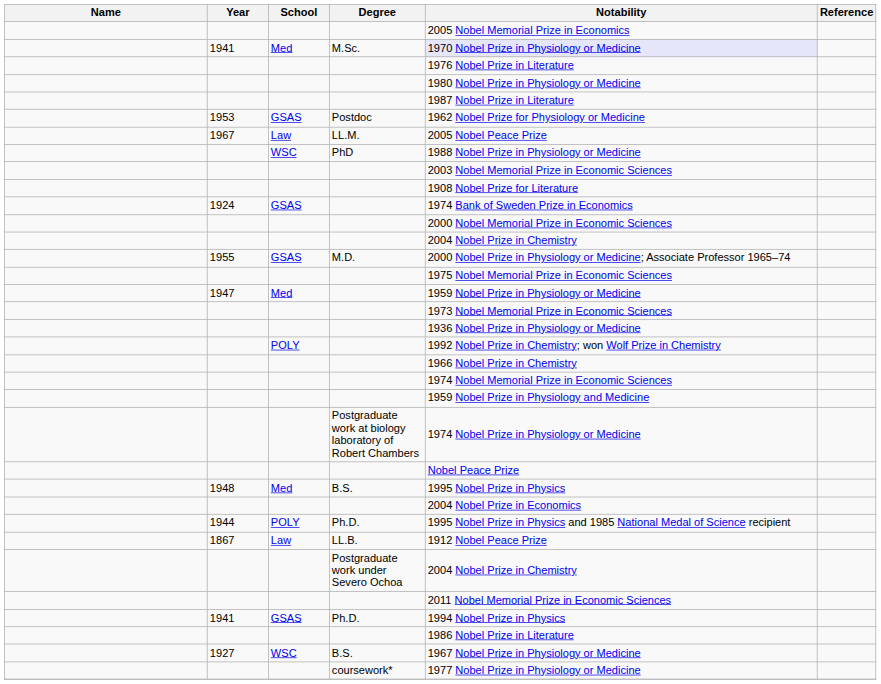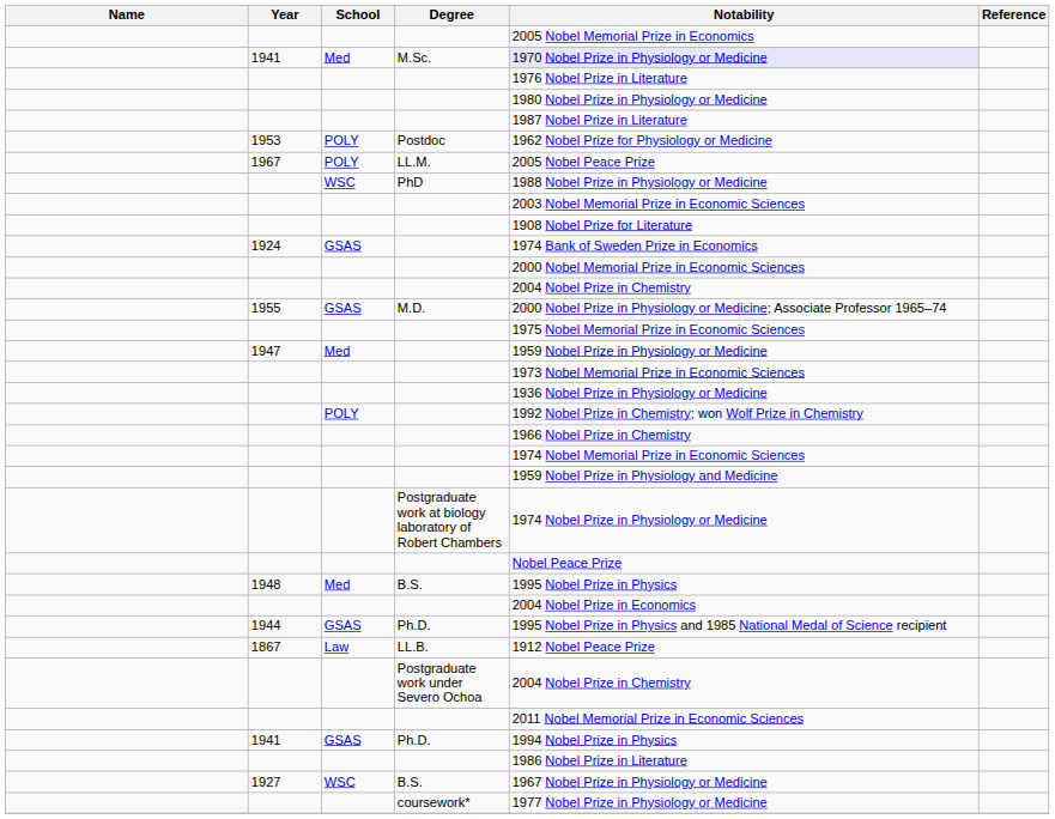Postdoc | School: GSAS -> POLY
LL.M. | School: Law -> POLY
1944 / Ph.D. | School: POLY -> GSAS
